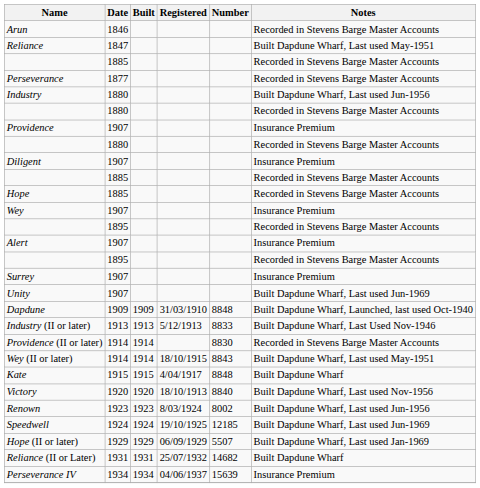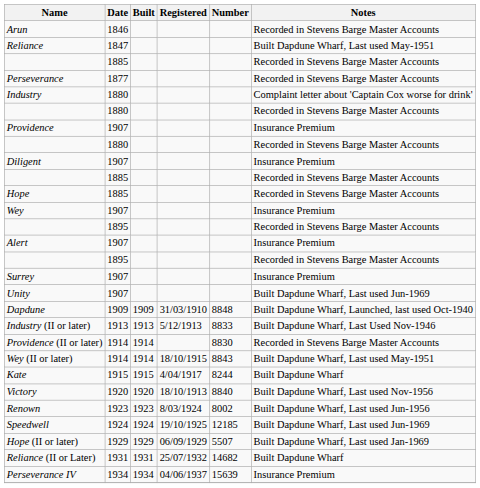Industry | Notes: Built Dapdune Wharf, Last used Jun-1956 -> Complaint letter about 'Captain Cox worse for drink'
Kate | Number: 8848 -> 8244
